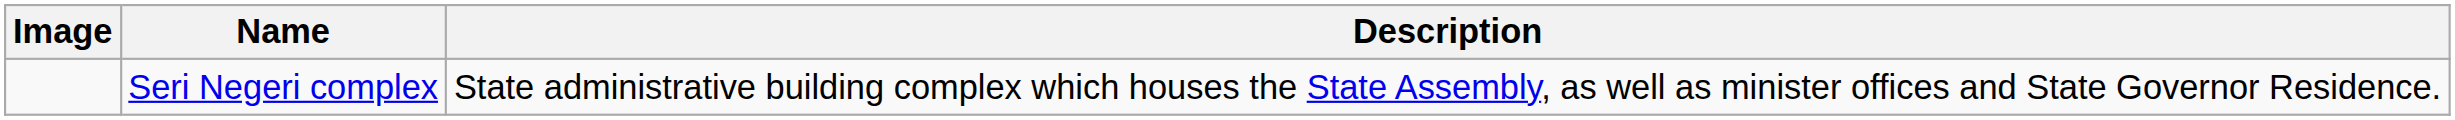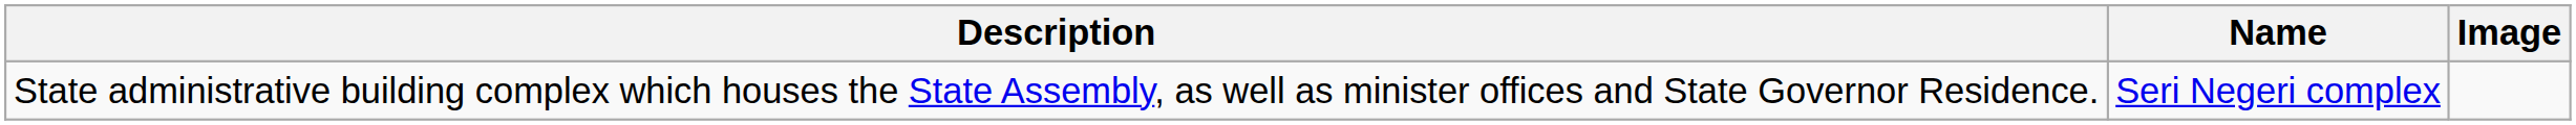columns swapped: Image <-> Description
